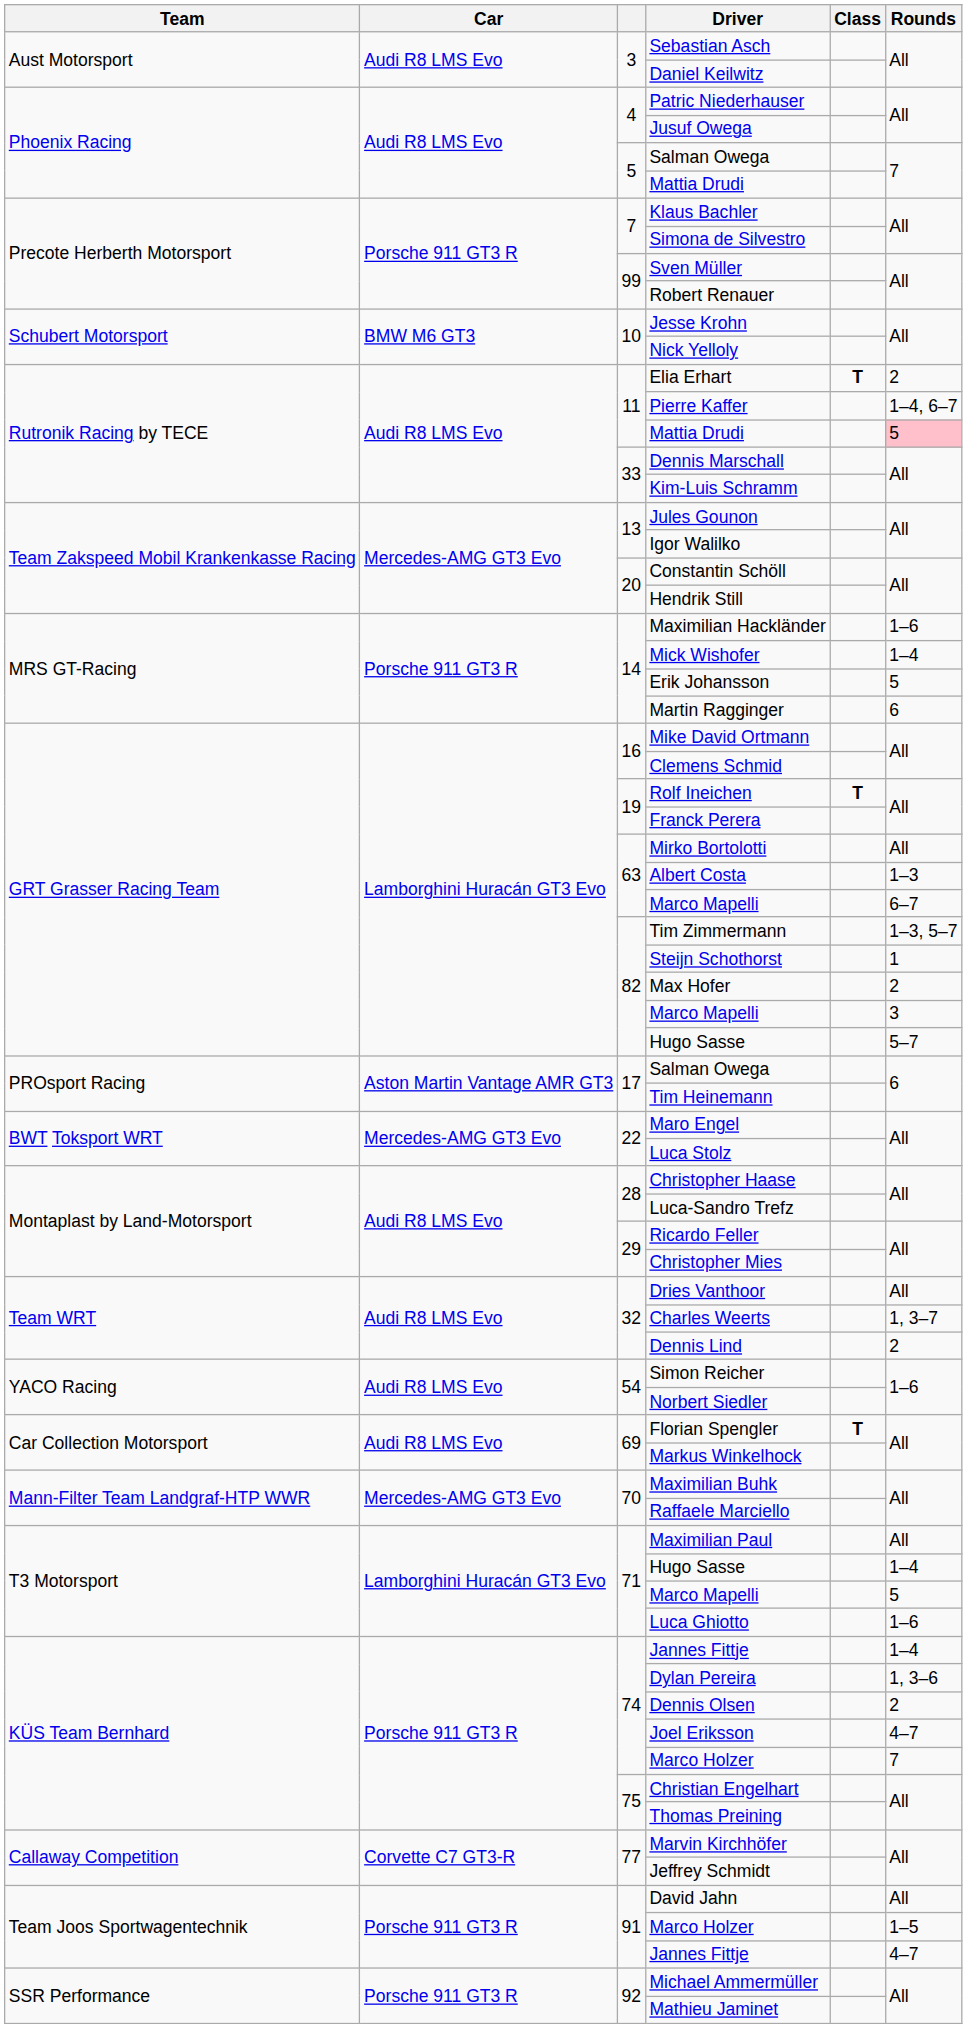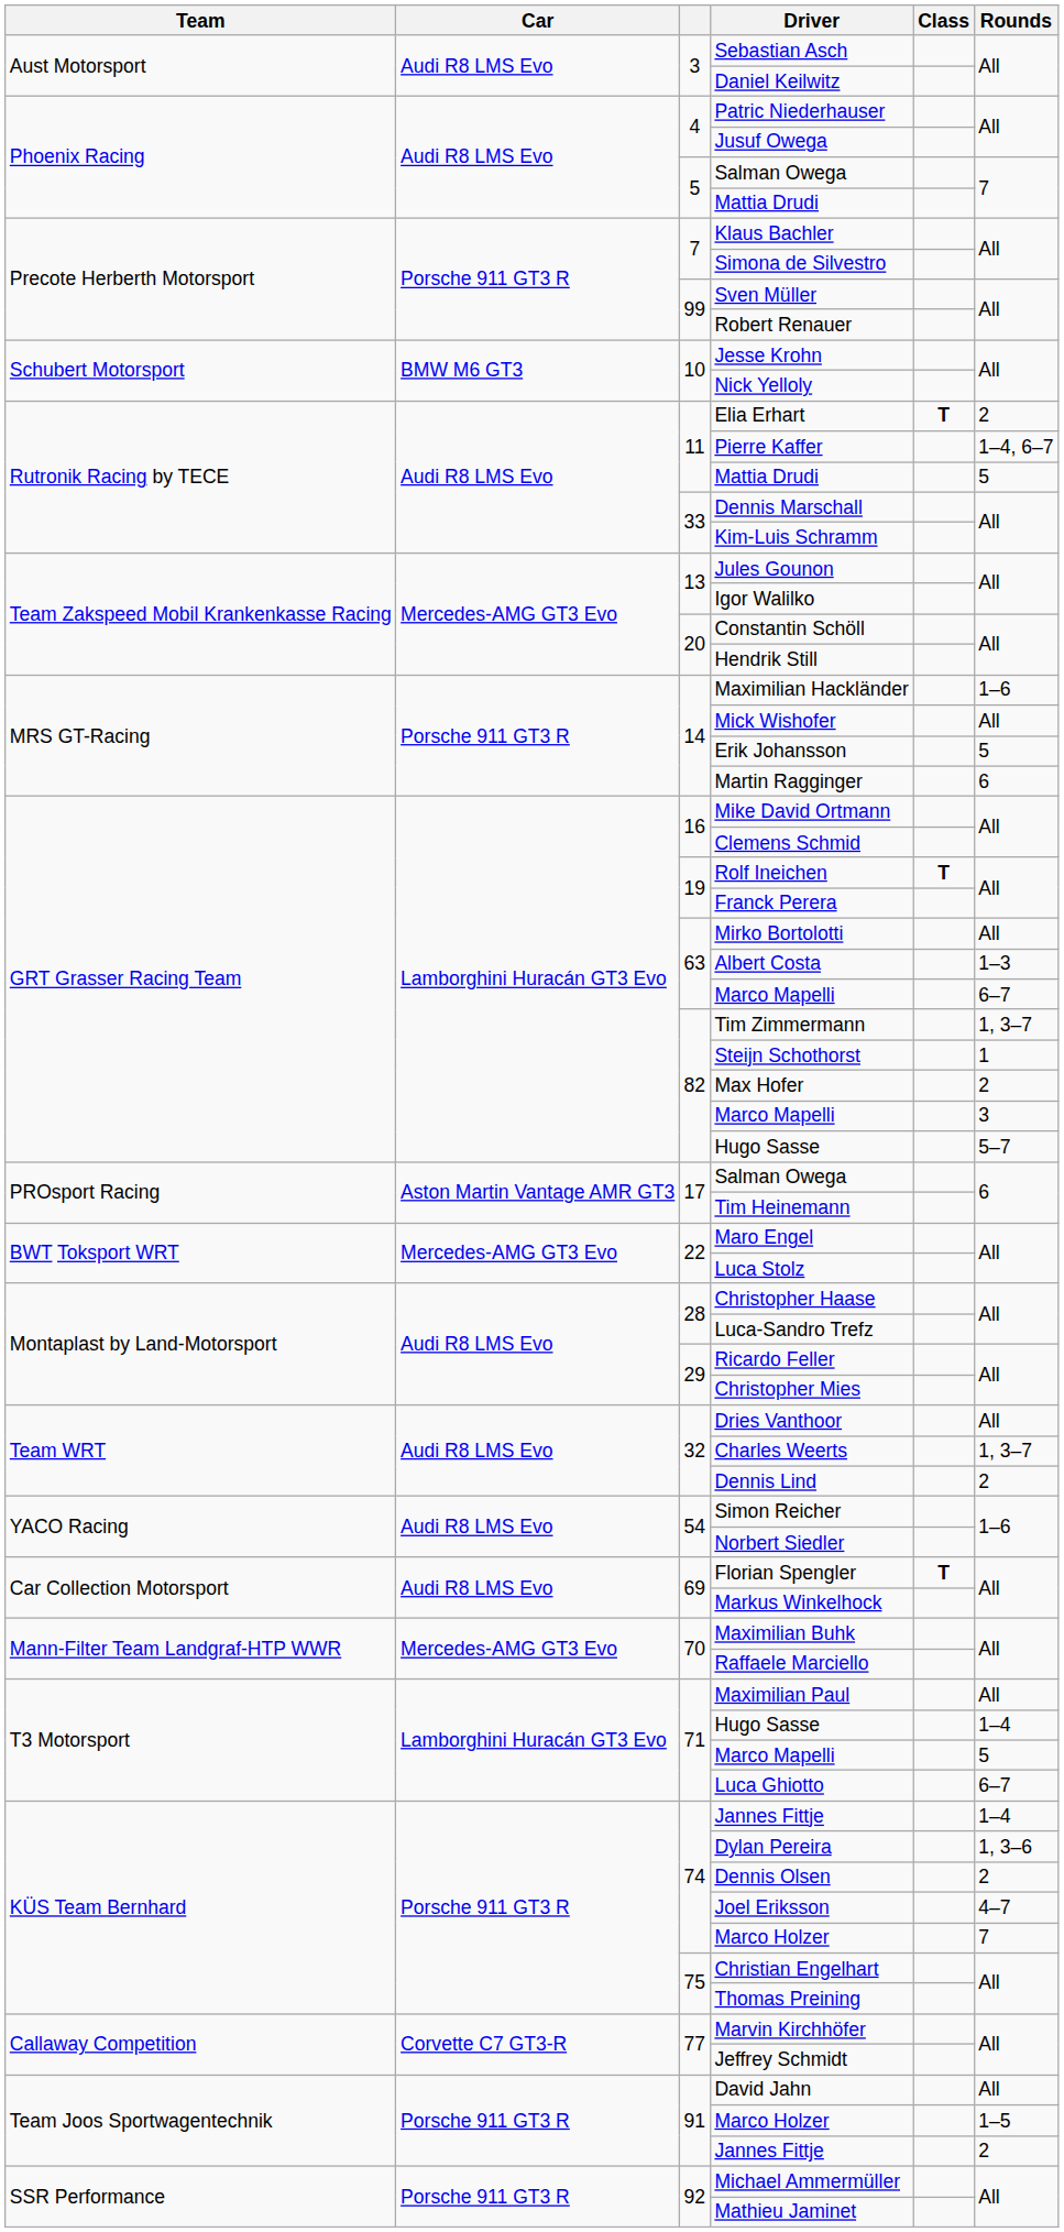11 / Mattia Drudi | Rounds: pink background -> no background
Mick Wishofer | Rounds: 1–4 -> All
Tim Zimmermann | Rounds: 1–3, 5–7 -> 1, 3–7
Luca Ghiotto | Rounds: 1–6 -> 6–7
91 / Jannes Fittje | Rounds: 4–7 -> 2
